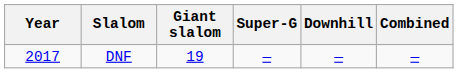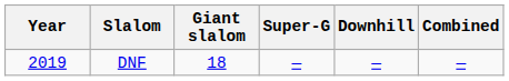DNF | Year: 2017 -> 2019
DNF | Giant slalom: 19 -> 18
